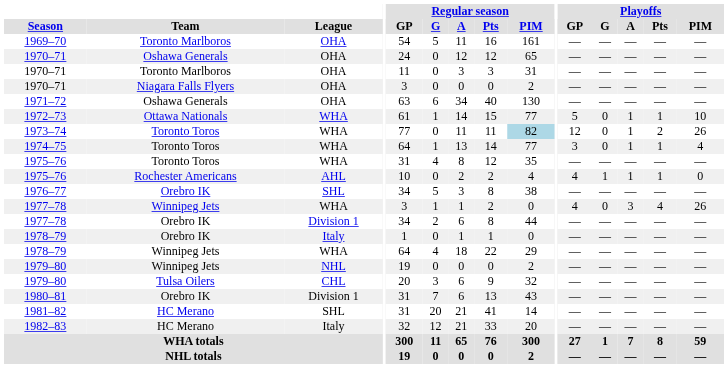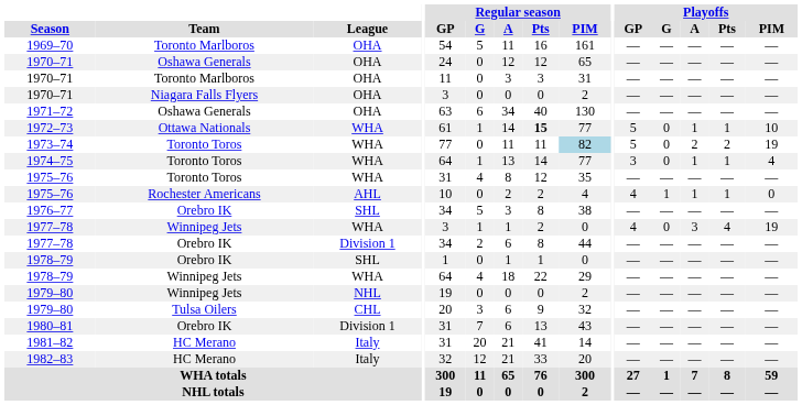1972–73 | Regular season / Pts: normal -> bold
1973–74 | Playoffs / GP: 12 -> 5
1973–74 | Playoffs / A: 1 -> 2
1973–74 | Playoffs / PIM: 26 -> 19
1977–78 / Winnipeg Jets | Playoffs / PIM: 26 -> 19
1978–79 / Orebro IK | League: Italy -> SHL
1981–82 | League: SHL -> Italy
